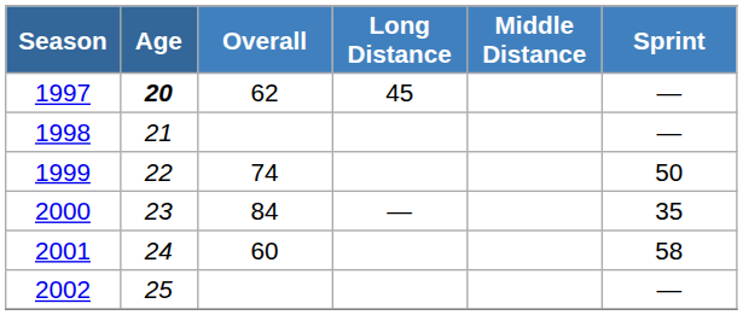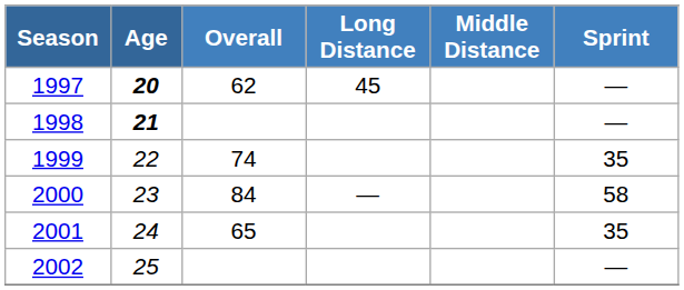1998 | Age: normal -> bold
1999 | Sprint: 50 -> 35
2000 | Sprint: 35 -> 58
2001 | Overall: 60 -> 65
2001 | Sprint: 58 -> 35
